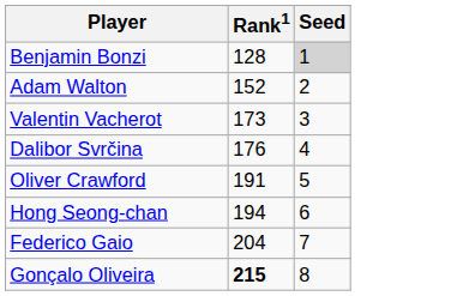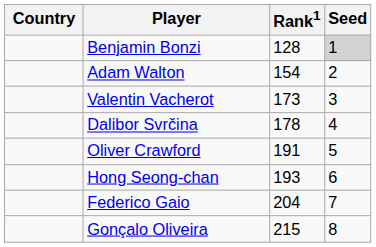+ column: Country
Adam Walton | Rank1: 152 -> 154
Dalibor Svrčina | Rank1: 176 -> 178
Hong Seong-chan | Rank1: 194 -> 193
Gonçalo Oliveira | Rank1: bold -> normal
